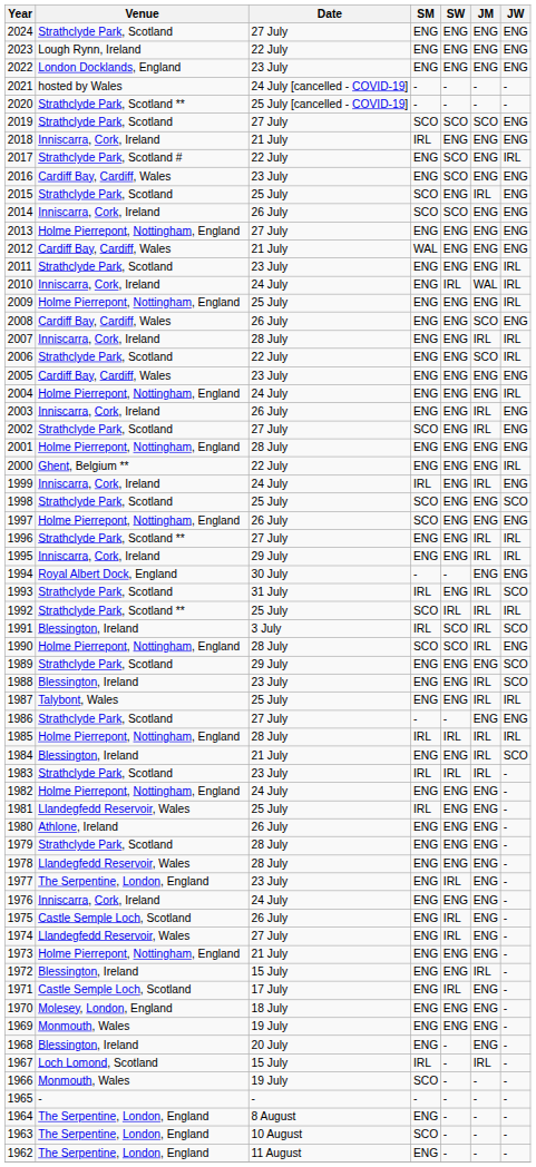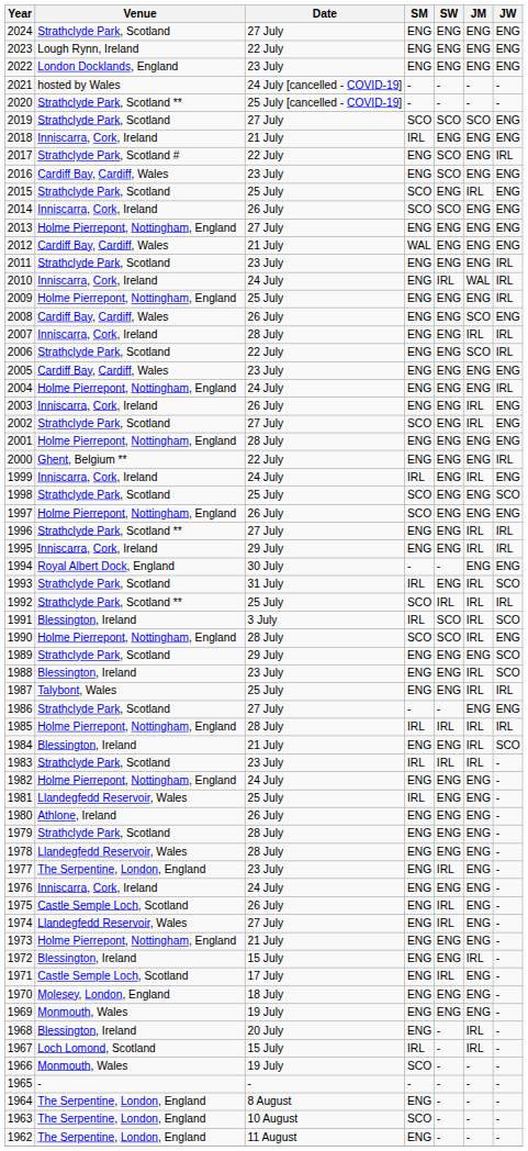1968 | JM: ENG -> IRL
